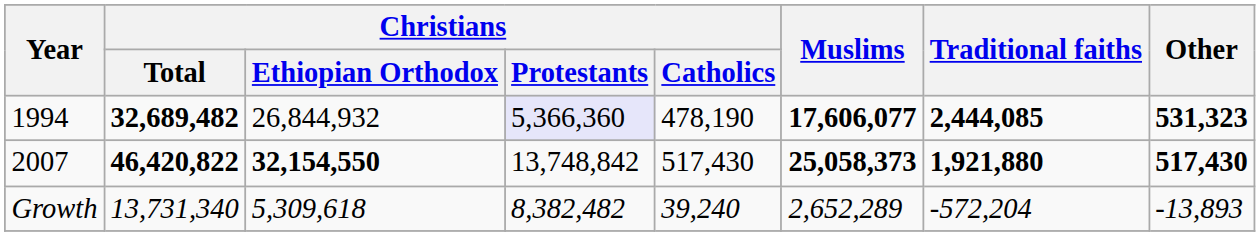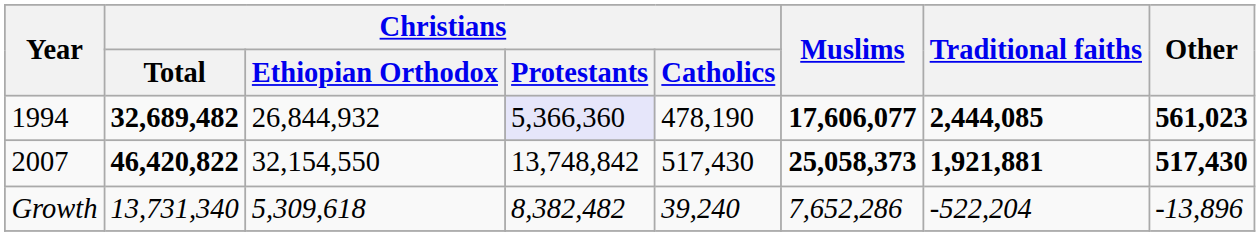1994 | Other: 531,323 -> 561,023
2007 | Christians / Ethiopian Orthodox: bold -> normal
2007 | Traditional faiths: 1,921,880 -> 1,921,881
Growth | Muslims: 2,652,289 -> 7,652,286
Growth | Traditional faiths: -572,204 -> -522,204
Growth | Other: -13,893 -> -13,896
